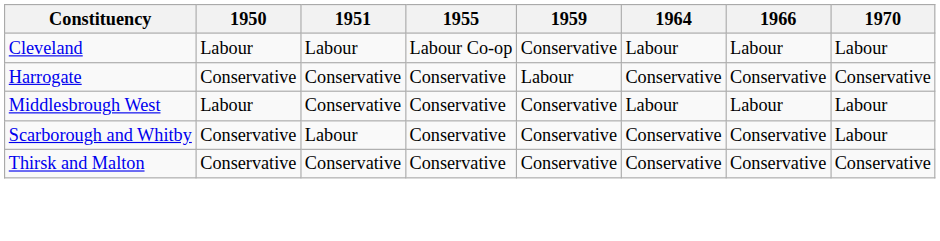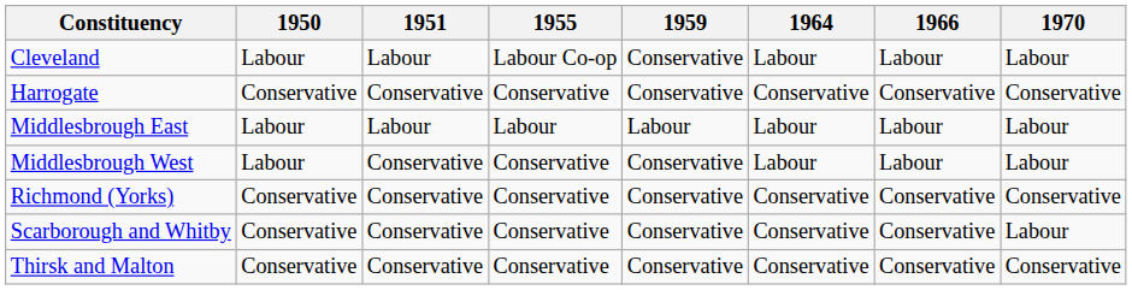Harrogate | 1959: Labour -> Conservative
+ row: Middlesbrough East | Labour | Labour | Labour | Labour | Labour | Labour | Labour
+ row: Richmond (Yorks) | Conservative | Conservative | Conservative | Conservative | Conservative | Conservative | Conservative
Scarborough and Whitby | 1951: Labour -> Conservative
